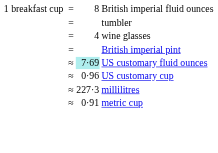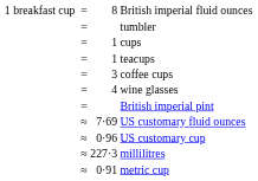+ row: = | 1 | cups
+ row: = | 1 | teacups
+ row: = | 3 | coffee cups
US customary fluid ounces | column 3: paleturquoise background -> no background
